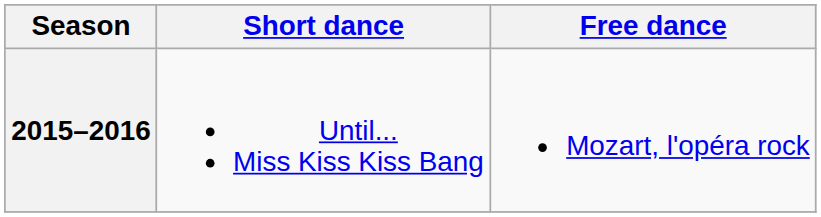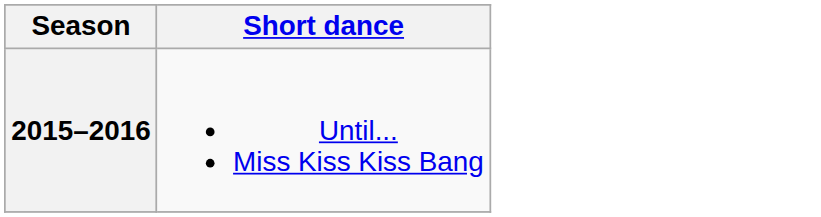- column: Free dance | Mozart, l'opéra rock
